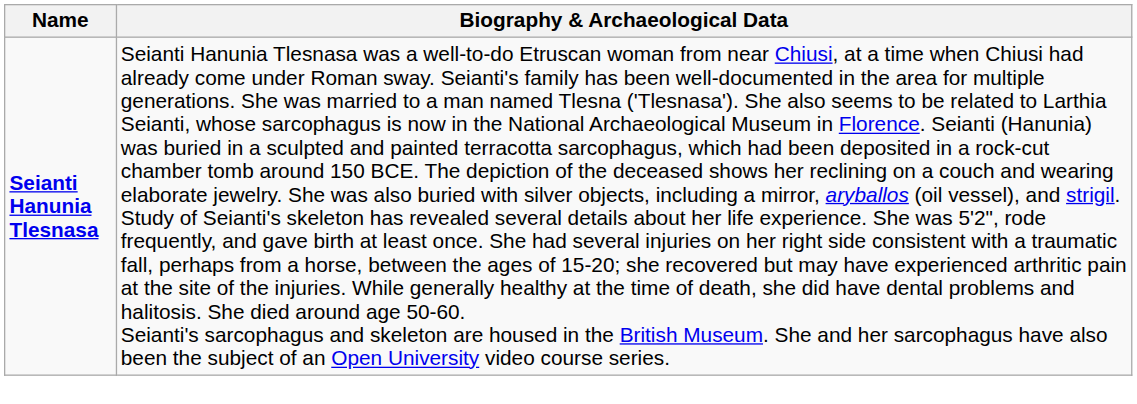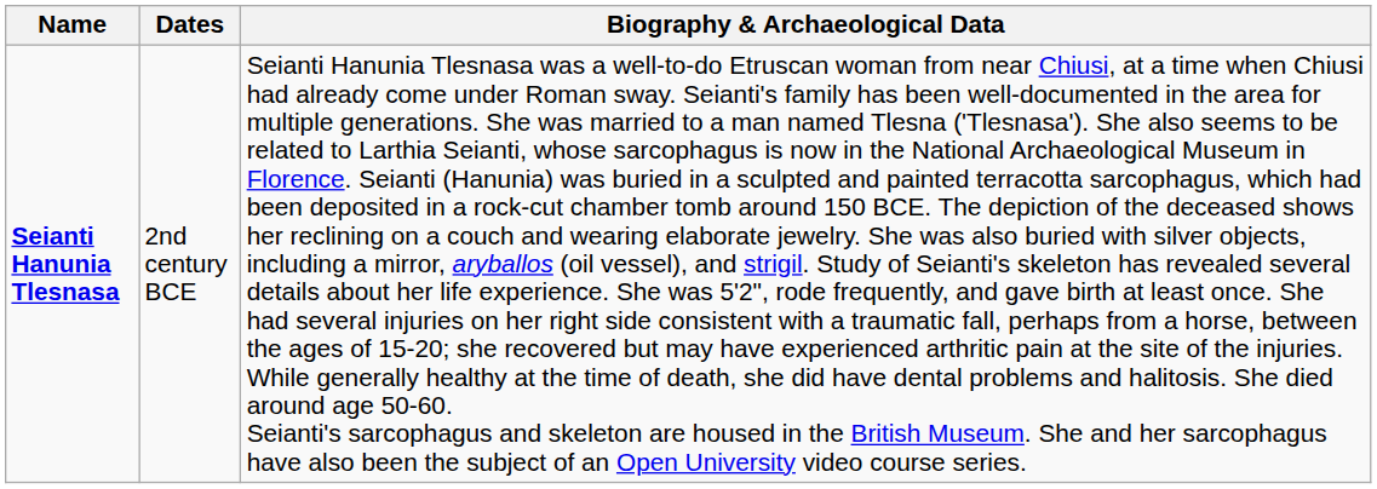+ column: Dates | 2nd century BCE
